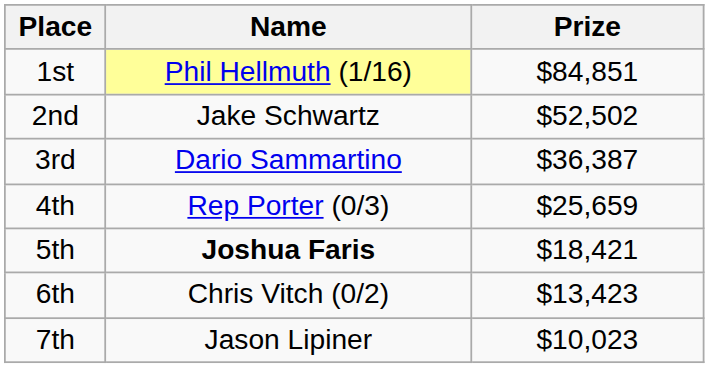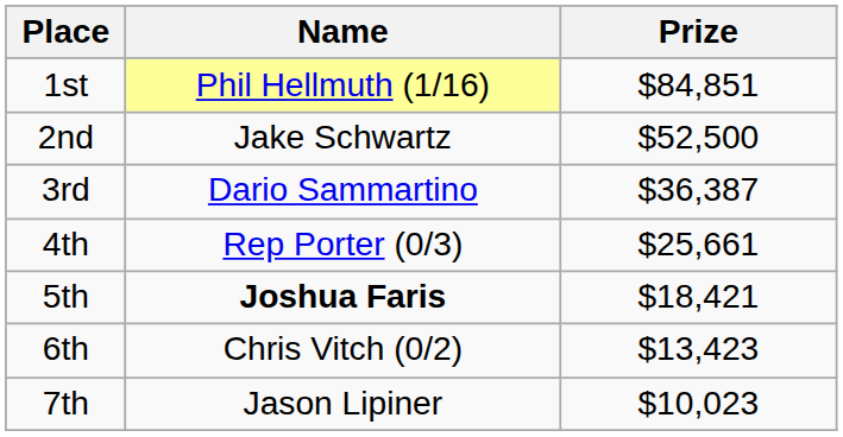2nd | Prize: $52,502 -> $52,500
4th | Prize: $25,659 -> $25,661
